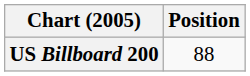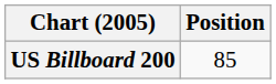US Billboard 200 | Position: 88 -> 85
